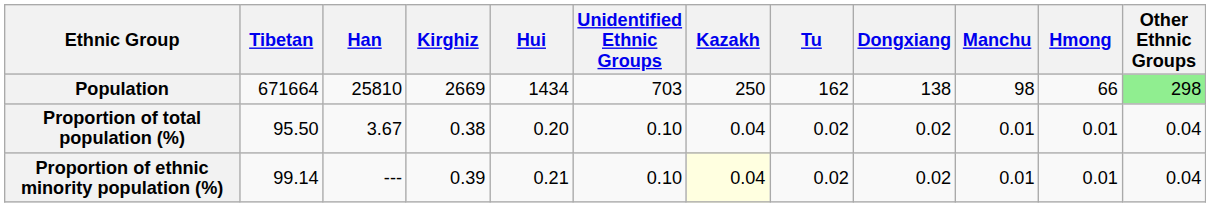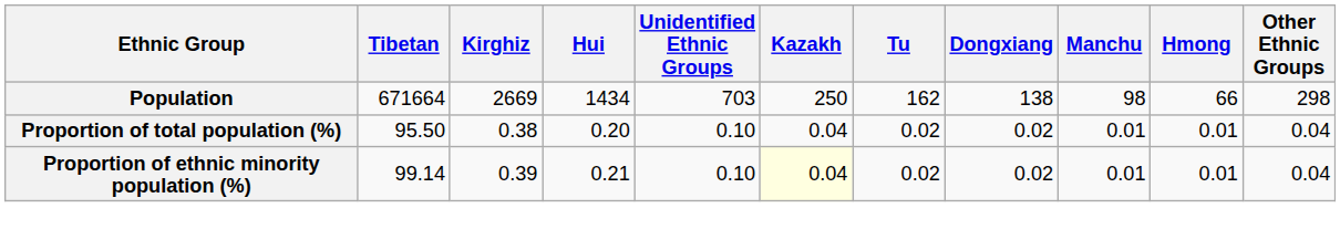- column: Han | 25810 | 3.67 | ---
Population | Other Ethnic Groups: lightgreen background -> no background
